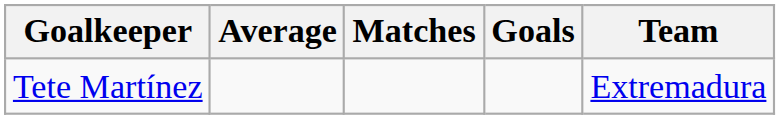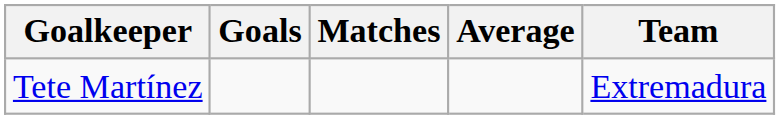columns swapped: Goals <-> Average
